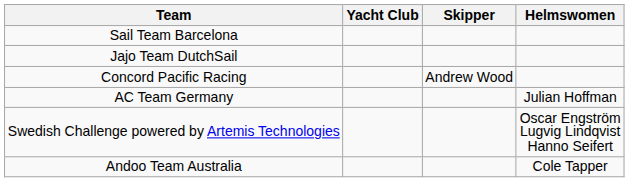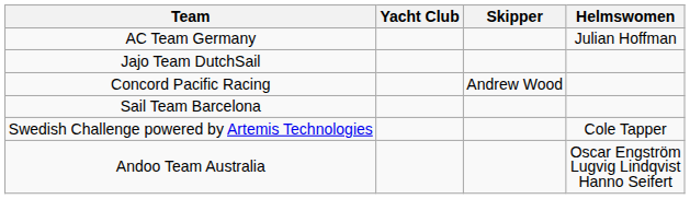rows swapped: Sail Team Barcelona <-> AC Team Germany
Swedish Challenge powered by Artemis Technologies | Helmswomen: Oscar Engström Lugvig Lindqvist Hanno Seifert -> Cole Tapper
Andoo Team Australia | Helmswomen: Cole Tapper -> Oscar Engström Lugvig Lindqvist Hanno Seifert
